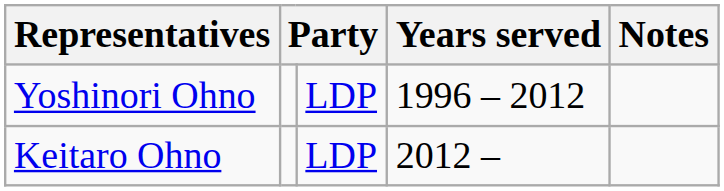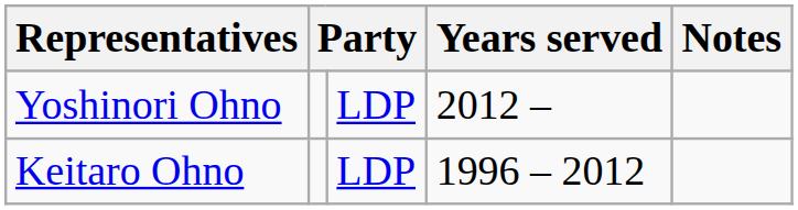Yoshinori Ohno | Years served: 1996 – 2012 -> 2012 –
Keitaro Ohno | Years served: 2012 – -> 1996 – 2012
